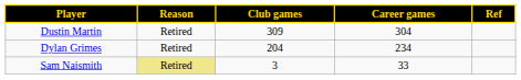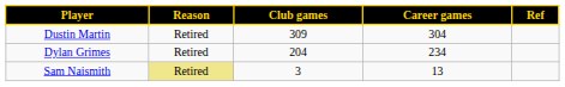Sam Naismith | Career games: 33 -> 13
